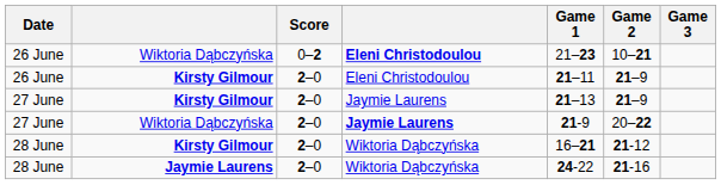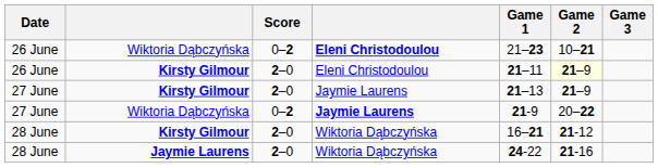26 June / Kirsty Gilmour | Game 2: no background -> lightyellow background
27 June / Wiktoria Dąbczyńska | Score: 2–0 -> 0–2
